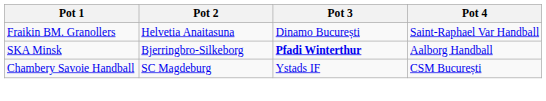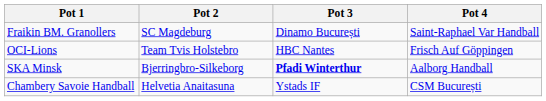Fraikin BM. Granollers | Pot 2: Helvetia Anaitasuna -> SC Magdeburg
+ row: OCI-Lions | Team Tvis Holstebro | HBC Nantes | Frisch Auf Göppingen
Chambery Savoie Handball | Pot 2: SC Magdeburg -> Helvetia Anaitasuna
